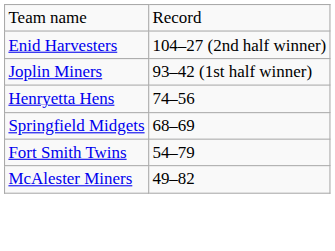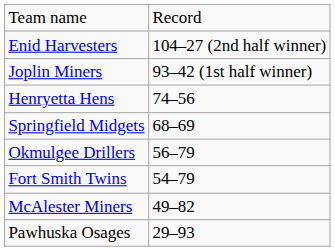+ row: Okmulgee Drillers | 56–79
+ row: Pawhuska Osages | 29–93
